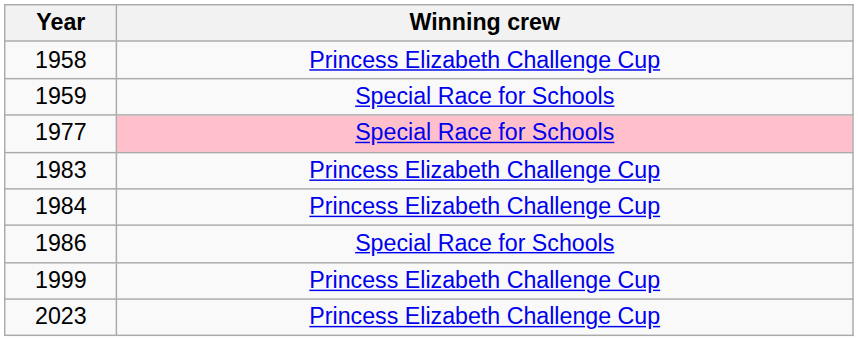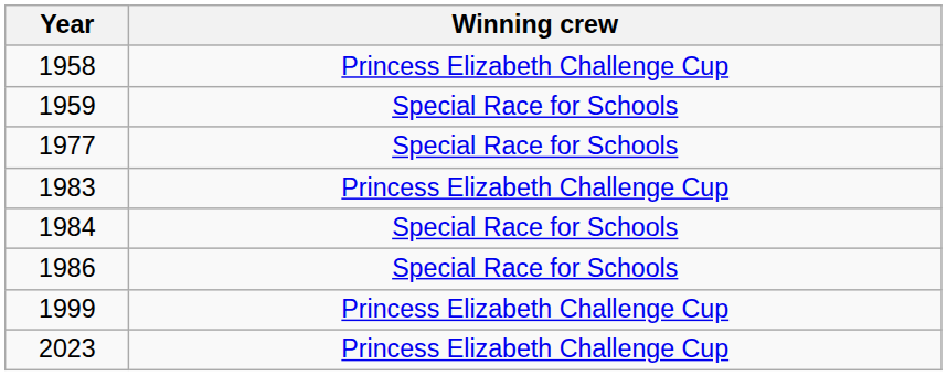1977 | Winning crew: pink background -> no background
1984 | Winning crew: Princess Elizabeth Challenge Cup -> Special Race for Schools
